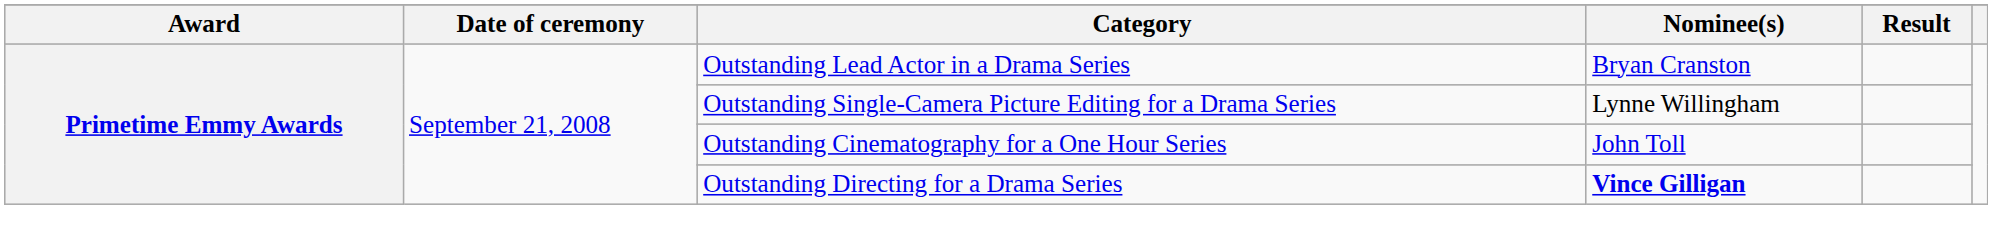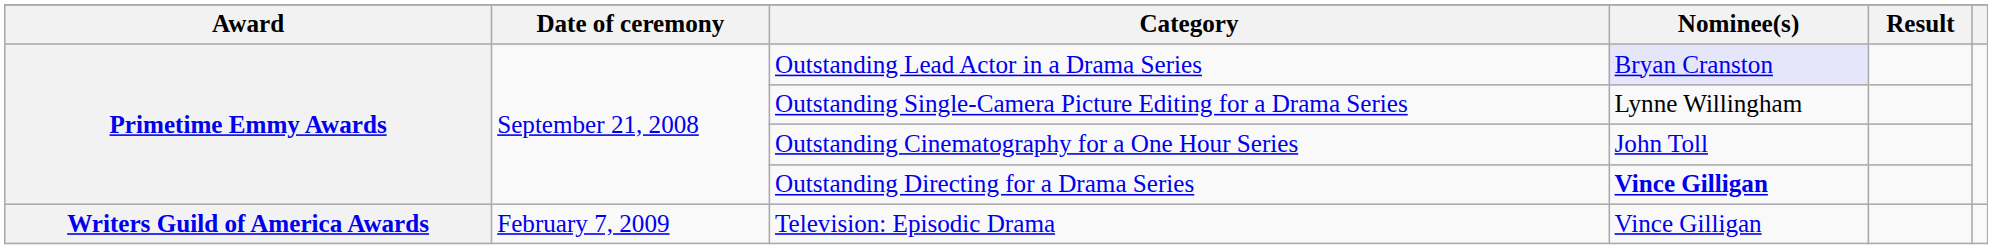Outstanding Lead Actor in a Drama Series | Nominee(s): no background -> lavender background
+ row: Writers Guild of America Awards | February 7, 2009 | Television: Episodic Drama | Vince Gilligan
